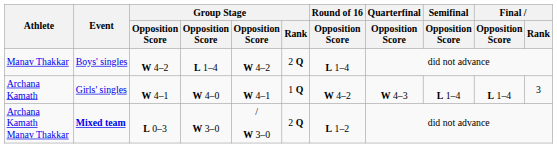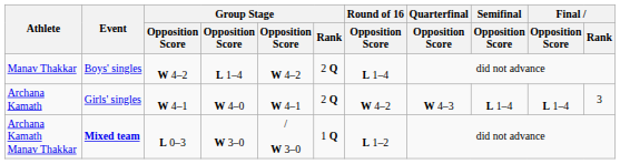Archana Kamath | Group Stage / Rank: 1 Q -> 2 Q
Archana Kamath Manav Thakkar | Group Stage / Rank: 2 Q -> 1 Q
